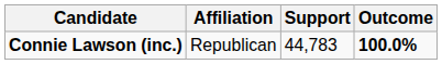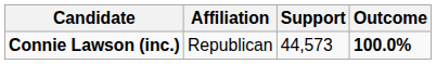Connie Lawson (inc.) | Support: 44,783 -> 44,573
